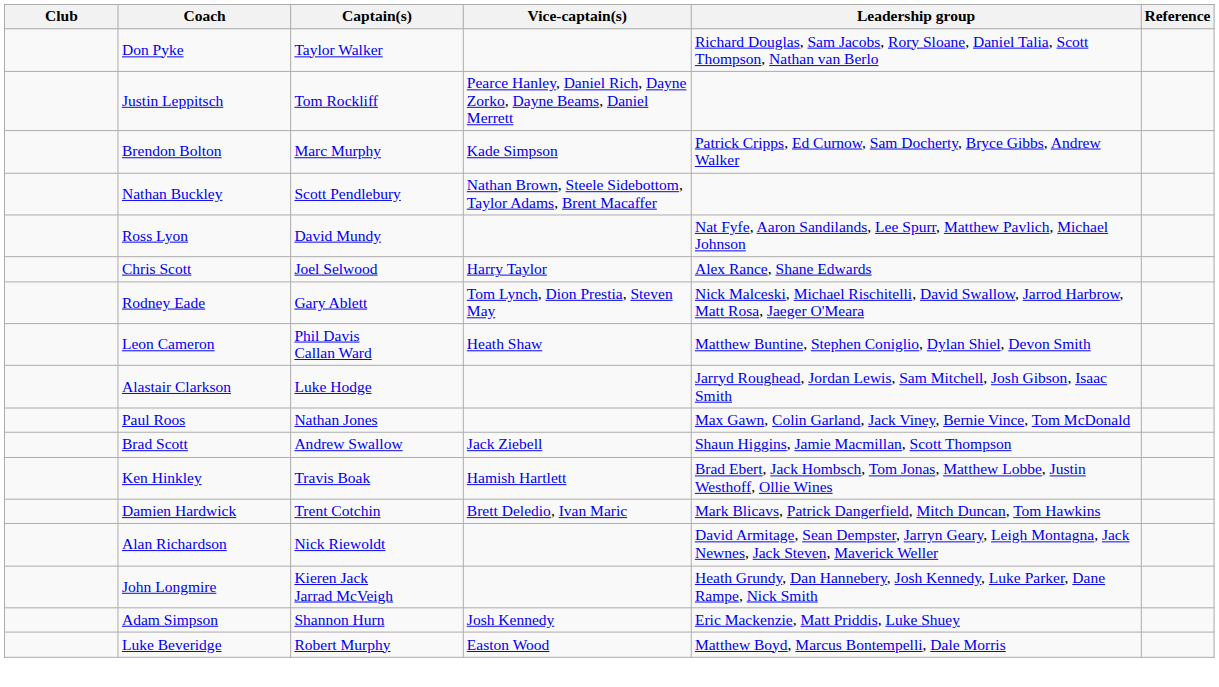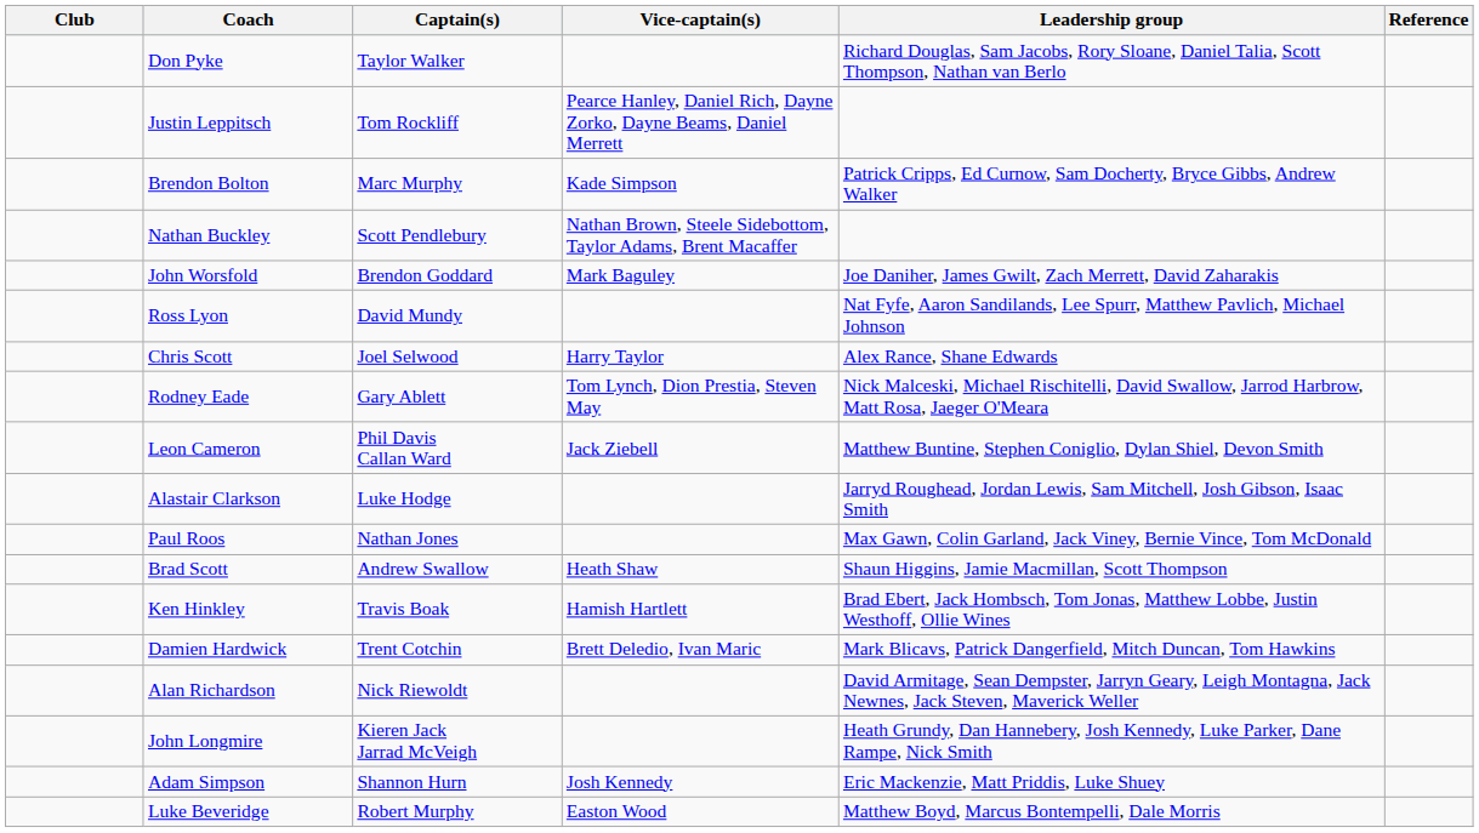+ row: John Worsfold | Brendon Goddard | Mark Baguley | Joe Daniher, James Gwilt, Zach Merrett, David Zaharakis
Leon Cameron | Vice-captain(s): Heath Shaw -> Jack Ziebell
Brad Scott | Vice-captain(s): Jack Ziebell -> Heath Shaw
